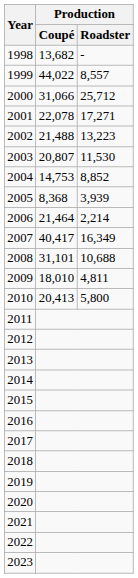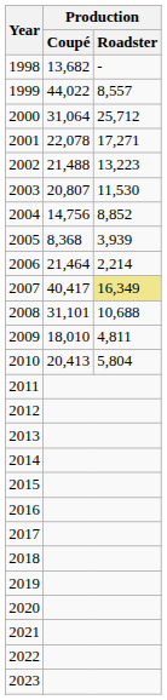2000 | Production / Coupé: 31,066 -> 31,064
2004 | Production / Coupé: 14,753 -> 14,756
2007 | Production / Roadster: no background -> khaki background
2010 | Production / Roadster: 5,800 -> 5,804
